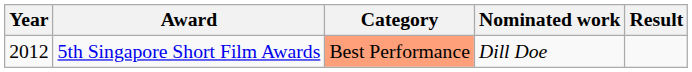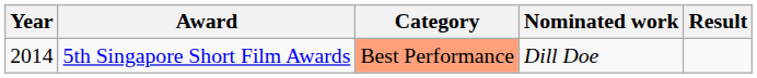5th Singapore Short Film Awards | Year: 2012 -> 2014
